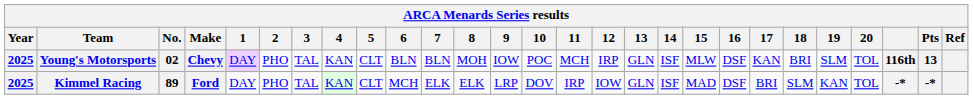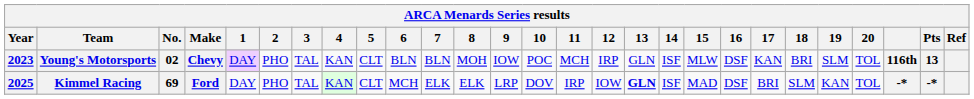Young's Motorsports | Year: 2025 -> 2023
Kimmel Racing | No.: 89 -> 69
Kimmel Racing | 13: normal -> bold
